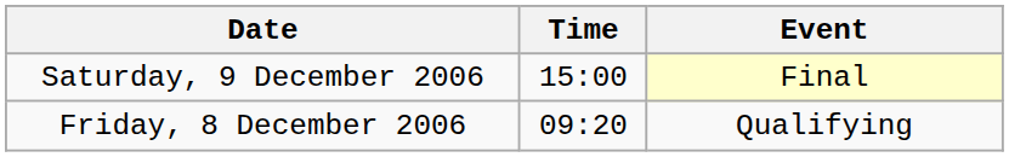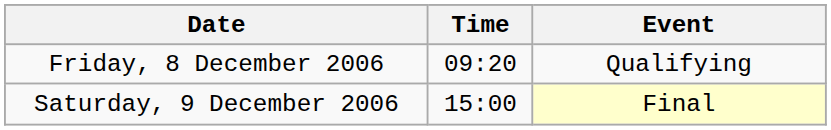rows swapped: Friday, 8 December 2006 <-> Saturday, 9 December 2006
